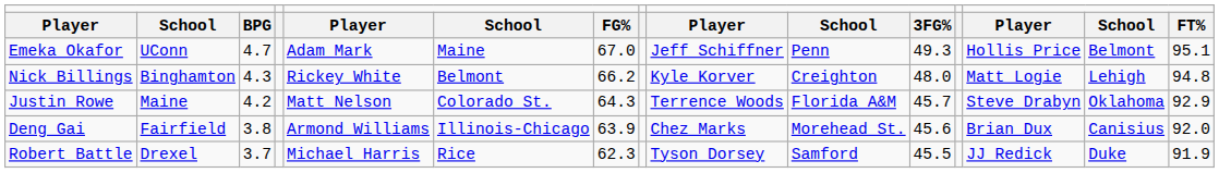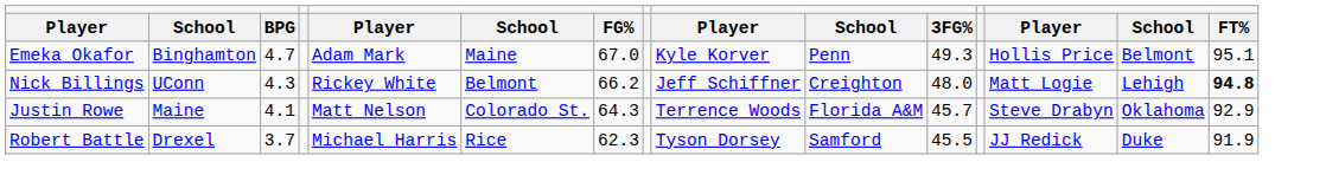Emeka Okafor | column 2: UConn -> Binghamton
Emeka Okafor | column 9: Jeff Schiffner -> Kyle Korver
Nick Billings | column 2: Binghamton -> UConn
Nick Billings | column 9: Kyle Korver -> Jeff Schiffner
Nick Billings | column 15: normal -> bold
Justin Rowe | column 3: 4.2 -> 4.1
- row: Deng Gai | Fairfield | 3.8 | Armond Williams | Illinois-Chicago | 63.9 | Chez Marks | Morehead St. | 45.6 | Brian Dux | Canisius | 92.0
